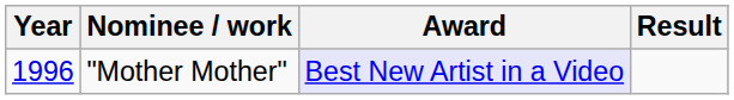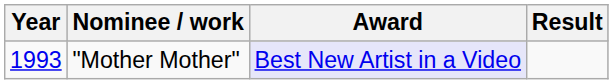"Mother Mother" | Year: 1996 -> 1993
